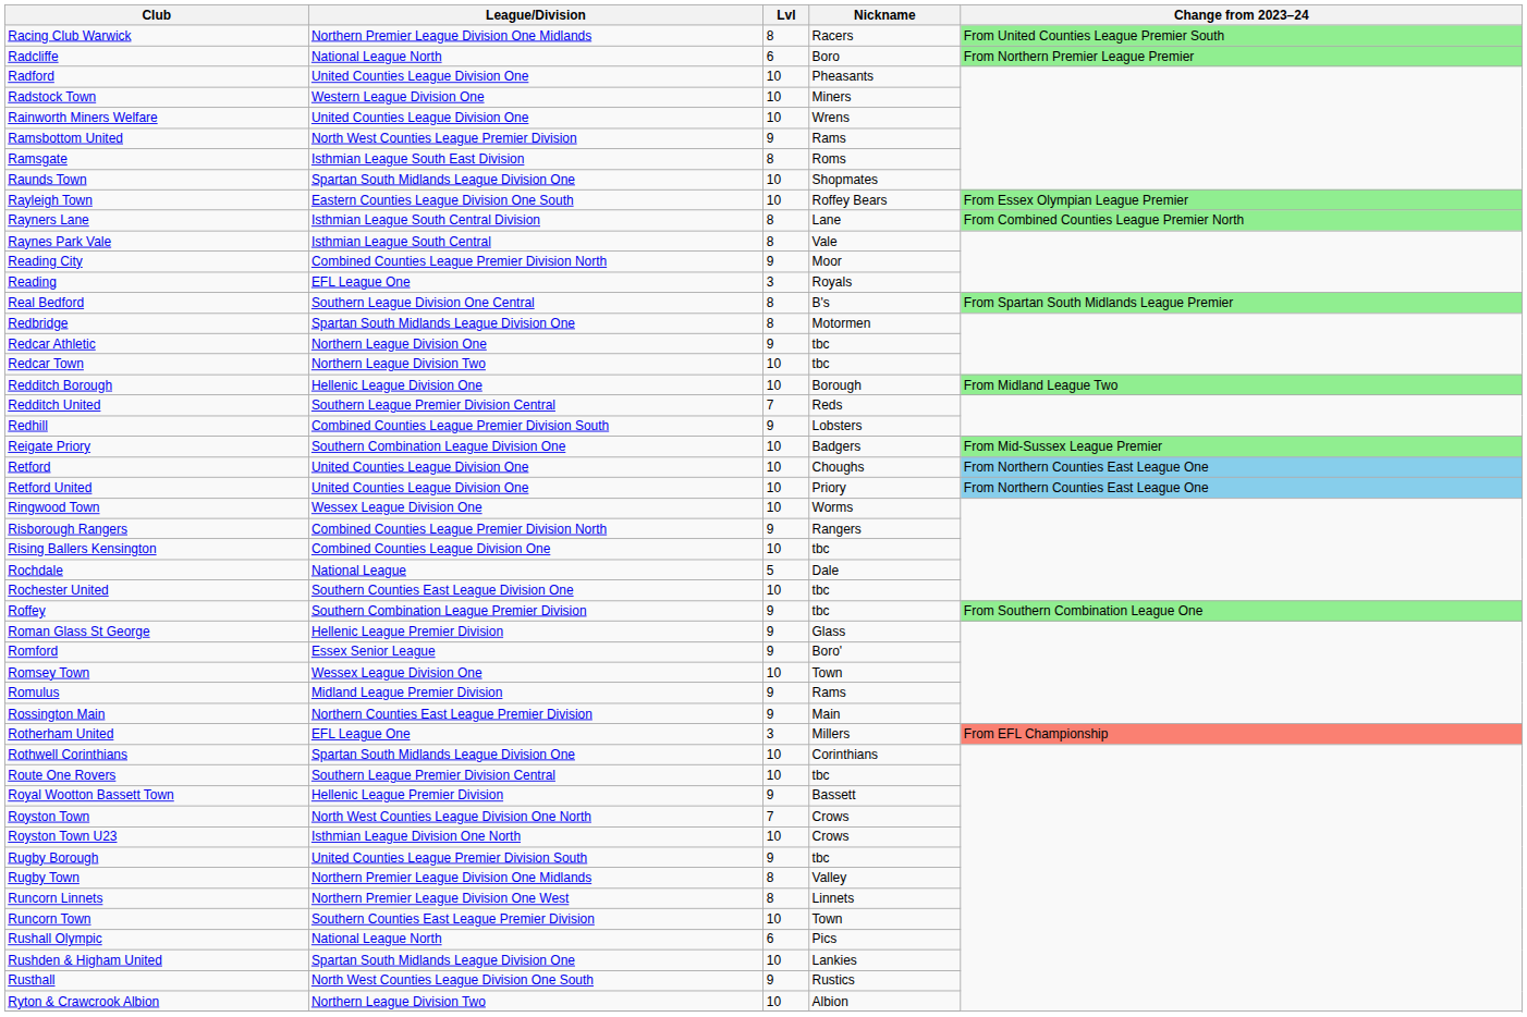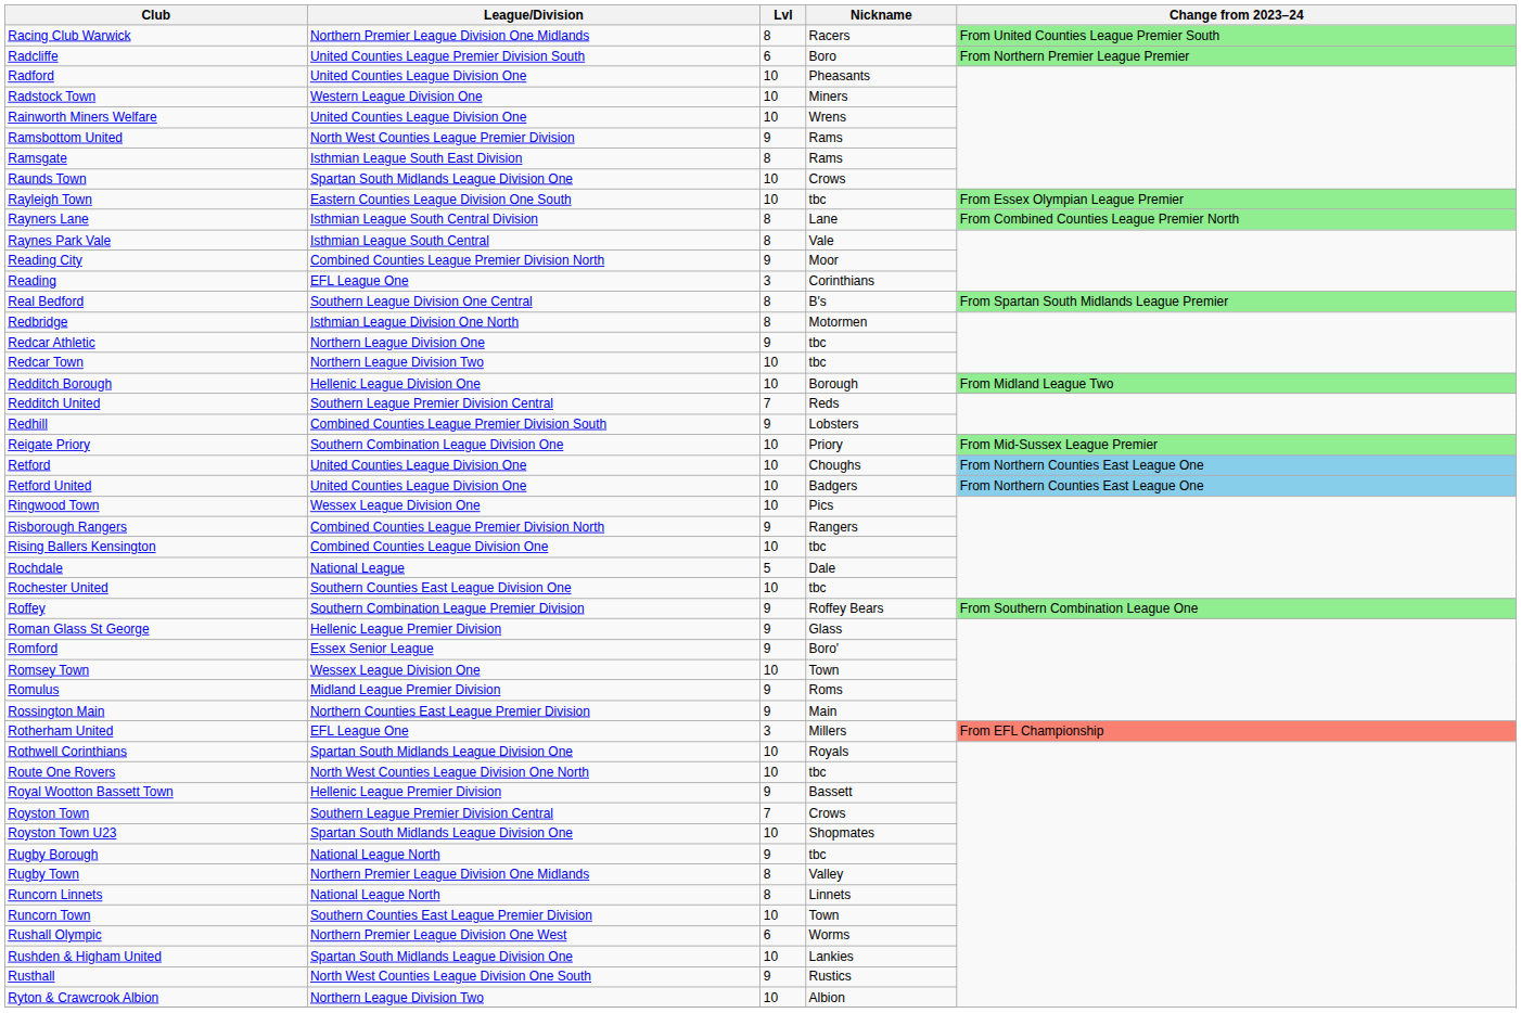Radcliffe | League/Division: National League North -> United Counties League Premier Division South
Ramsgate | Nickname: Roms -> Rams
Raunds Town | Nickname: Shopmates -> Crows
Rayleigh Town | Nickname: Roffey Bears -> tbc
Reading | Nickname: Royals -> Corinthians
Redbridge | League/Division: Spartan South Midlands League Division One -> Isthmian League Division One North
Reigate Priory | Nickname: Badgers -> Priory
Retford United | Nickname: Priory -> Badgers
Ringwood Town | Nickname: Worms -> Pics
Roffey | Nickname: tbc -> Roffey Bears
Romulus | Nickname: Rams -> Roms
Rothwell Corinthians | Nickname: Corinthians -> Royals
Route One Rovers | League/Division: Southern League Premier Division Central -> North West Counties League Division One North
Royston Town | League/Division: North West Counties League Division One North -> Southern League Premier Division Central
Royston Town U23 | League/Division: Isthmian League Division One North -> Spartan South Midlands League Division One
Royston Town U23 | Nickname: Crows -> Shopmates
Rugby Borough | League/Division: United Counties League Premier Division South -> National League North
Runcorn Linnets | League/Division: Northern Premier League Division One West -> National League North
Rushall Olympic | League/Division: National League North -> Northern Premier League Division One West
Rushall Olympic | Nickname: Pics -> Worms
